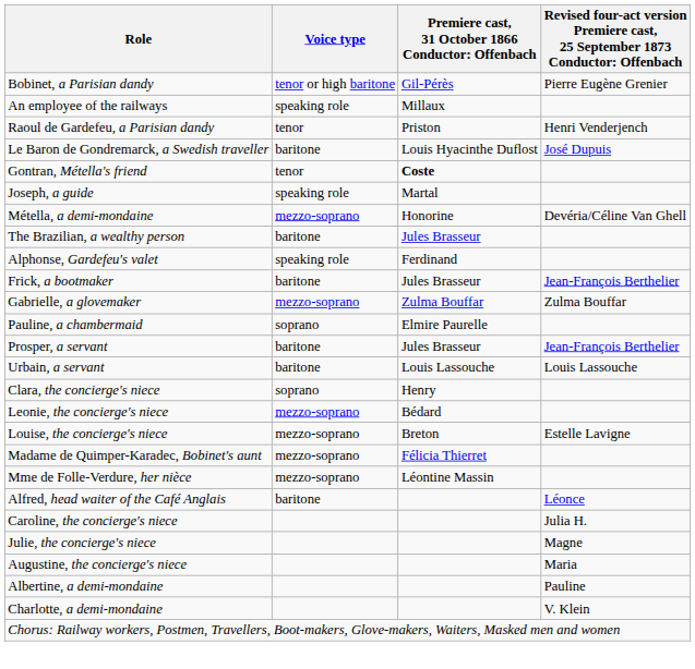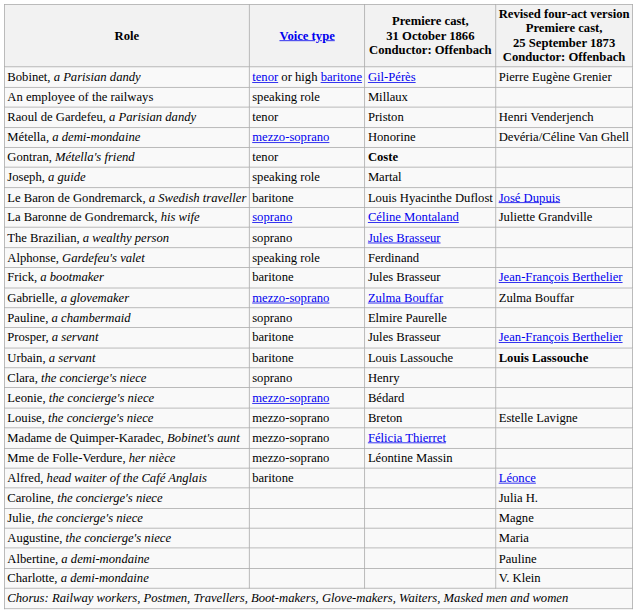rows swapped: Métella, a demi-mondaine <-> Le Baron de Gondremarck, a Swedish traveller
+ row: La Baronne de Gondremarck, his wife | soprano | Céline Montaland | Juliette Grandville
The Brazilian, a wealthy person | Voice type: baritone -> soprano
Urbain, a servant | column 4: normal -> bold
